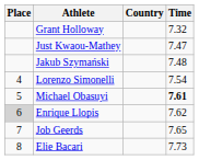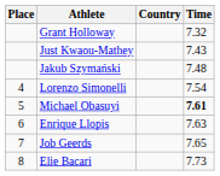Just Kwaou-Mathey | Time: 7.47 -> 7.43
Enrique Llopis | Place: lightgrey background -> no background
Enrique Llopis | Time: 7.62 -> 7.63
